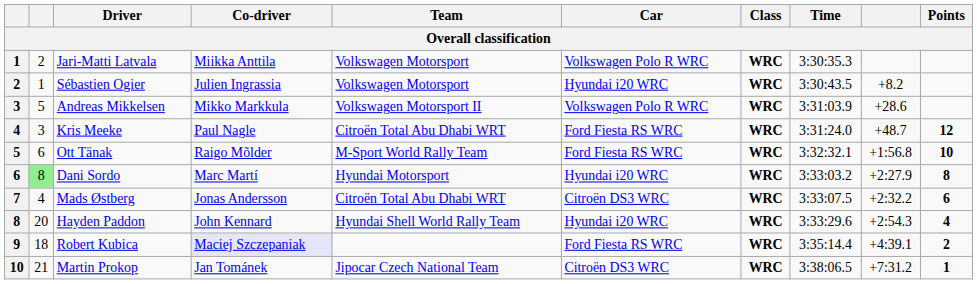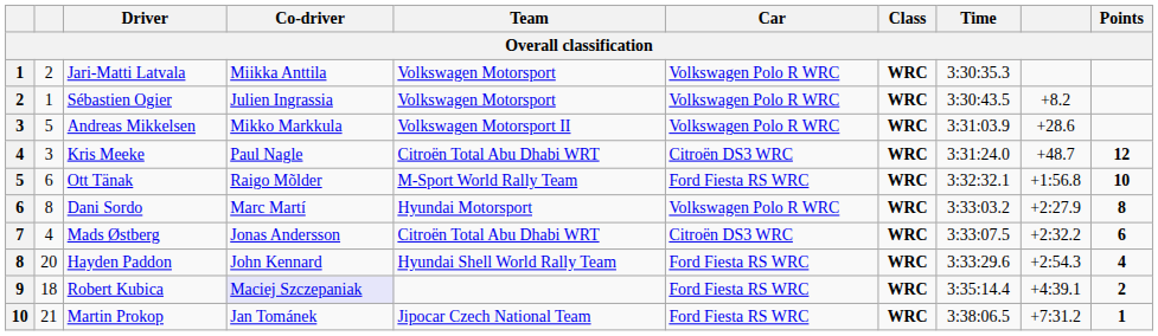Sébastien Ogier | Car: Hyundai i20 WRC -> Volkswagen Polo R WRC
Kris Meeke | Car: Ford Fiesta RS WRC -> Citroën DS3 WRC
Dani Sordo | column 2: lightgreen background -> no background
Dani Sordo | Car: Hyundai i20 WRC -> Volkswagen Polo R WRC
Hayden Paddon | Car: Hyundai i20 WRC -> Ford Fiesta RS WRC
Martin Prokop | Car: Citroën DS3 WRC -> Ford Fiesta RS WRC
